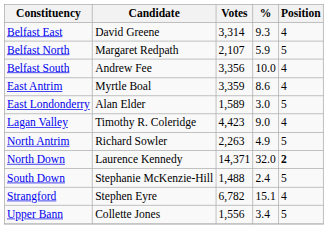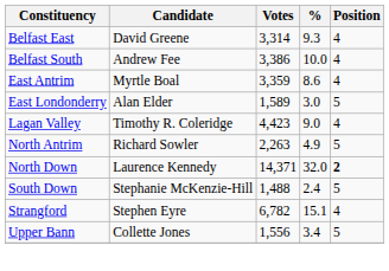- row: Belfast North | Margaret Redpath | 2,107 | 5.9 | 5
Belfast South | Votes: 3,356 -> 3,386
